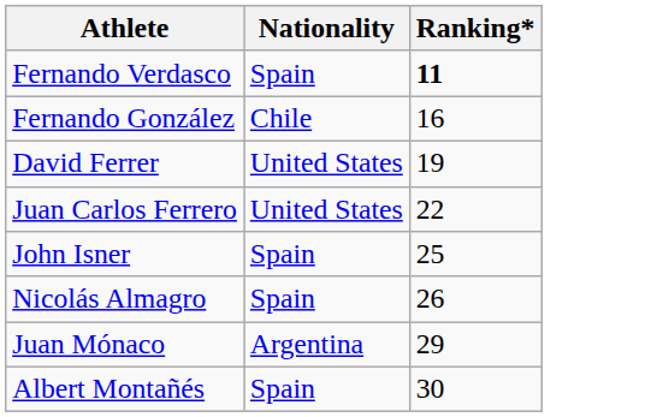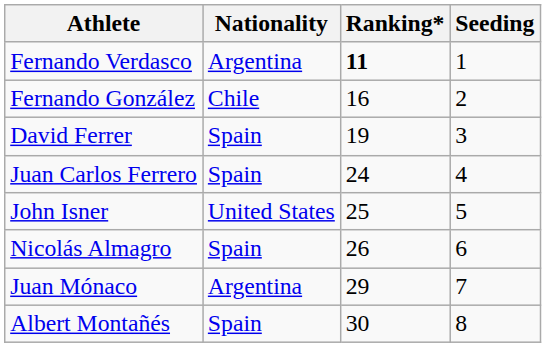+ column: Seeding | 1 | 2 | 3 | 4 | 5 | 6 | 7 | 8
Fernando Verdasco | Nationality: Spain -> Argentina
David Ferrer | Nationality: United States -> Spain
Juan Carlos Ferrero | Nationality: United States -> Spain
Juan Carlos Ferrero | Ranking*: 22 -> 24
John Isner | Nationality: Spain -> United States
